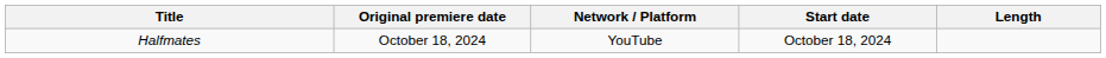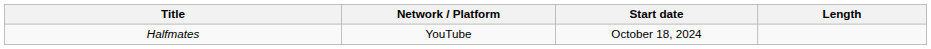- column: Original premiere date | October 18, 2024
